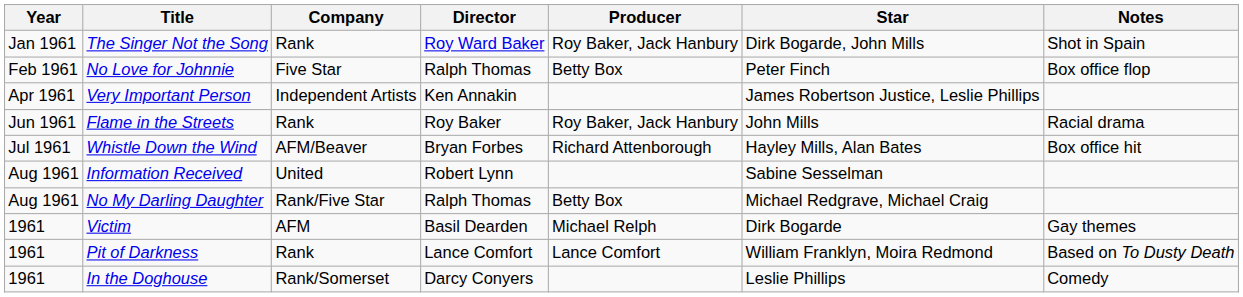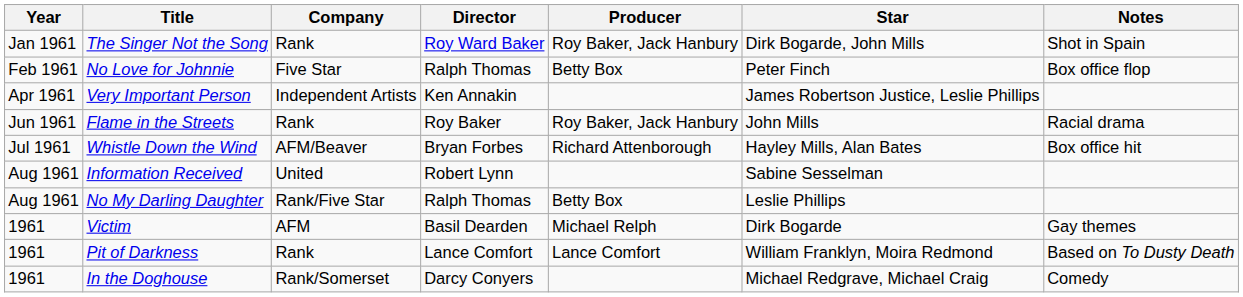No My Darling Daughter | Star: Michael Redgrave, Michael Craig -> Leslie Phillips
In the Doghouse | Star: Leslie Phillips -> Michael Redgrave, Michael Craig
